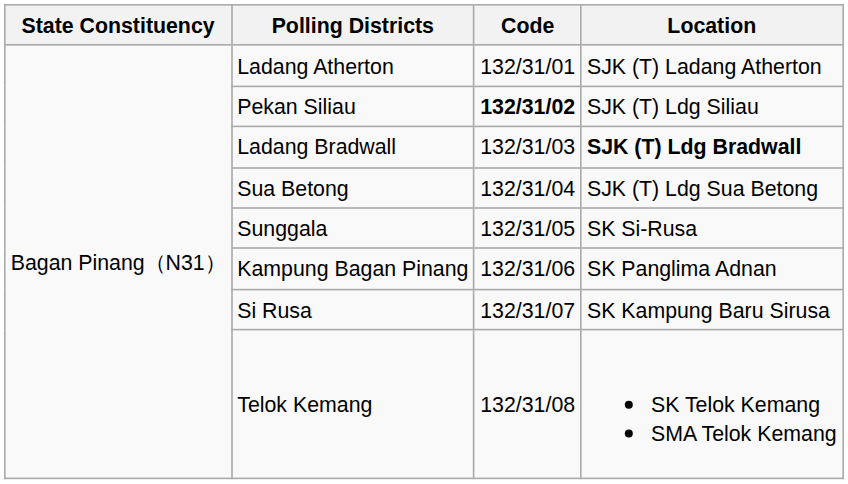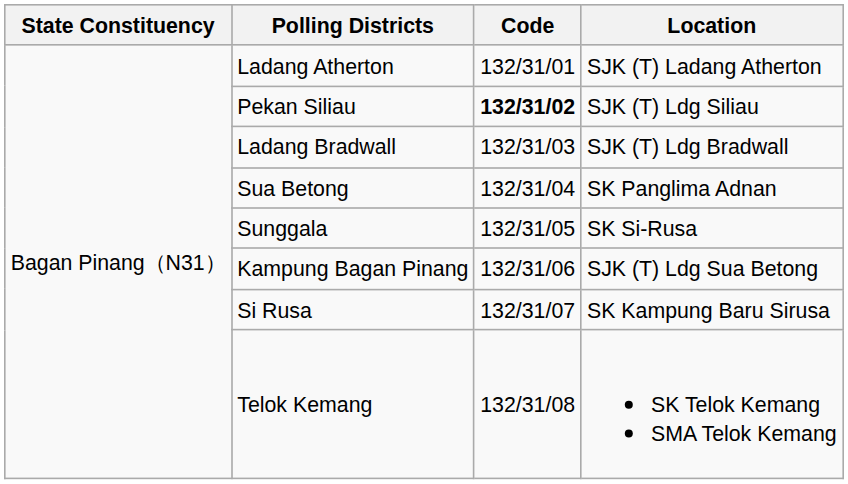Ladang Bradwall | Location: bold -> normal
Sua Betong | Location: SJK (T) Ldg Sua Betong -> SK Panglima Adnan
Kampung Bagan Pinang | Location: SK Panglima Adnan -> SJK (T) Ldg Sua Betong
